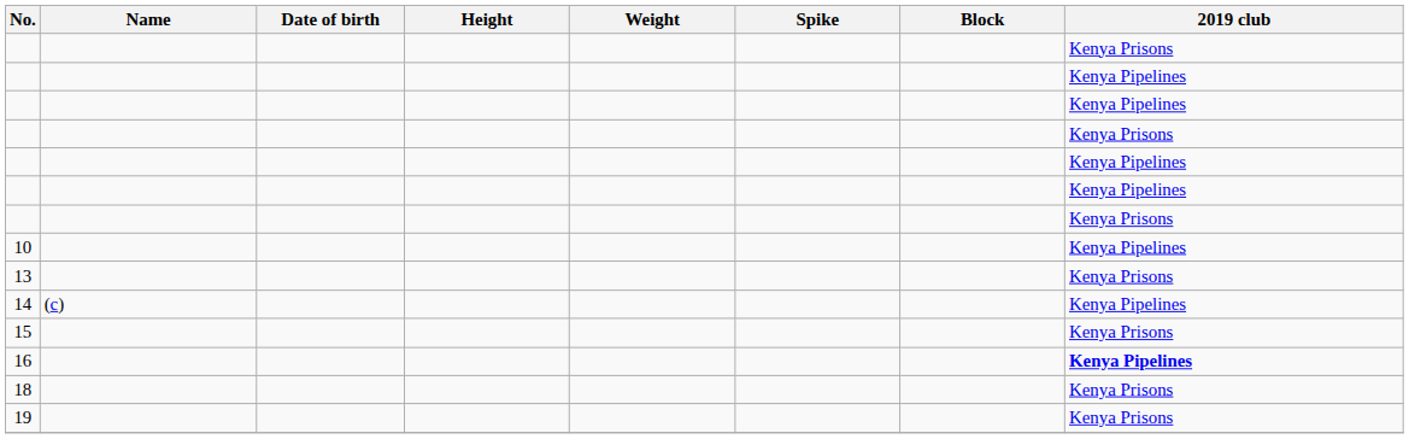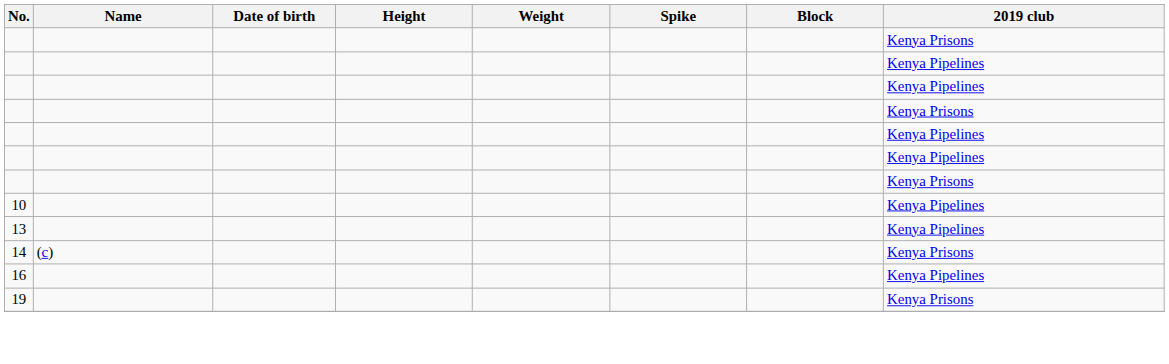13 | 2019 club: Kenya Prisons -> Kenya Pipelines
14 | 2019 club: Kenya Pipelines -> Kenya Prisons
- row: 15 | Kenya Prisons
16 | 2019 club: bold -> normal
- row: 18 | Kenya Prisons
